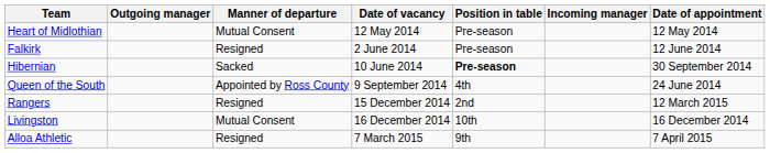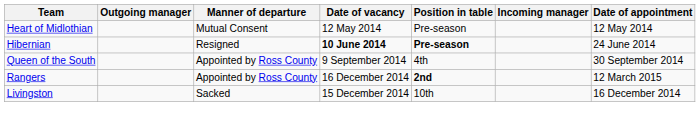- row: Falkirk | Resigned | 2 June 2014 | Pre-season | 12 June 2014
Hibernian | Manner of departure: Sacked -> Resigned
Hibernian | Date of vacancy: normal -> bold
Hibernian | Date of appointment: 30 September 2014 -> 24 June 2014
Queen of the South | Date of appointment: 24 June 2014 -> 30 September 2014
Rangers | Manner of departure: Resigned -> Appointed by Ross County
Rangers | Date of vacancy: 15 December 2014 -> 16 December 2014
Rangers | Position in table: normal -> bold
Livingston | Manner of departure: Mutual Consent -> Sacked
Livingston | Date of vacancy: 16 December 2014 -> 15 December 2014
- row: Alloa Athletic | Resigned | 7 March 2015 | 9th | 7 April 2015
